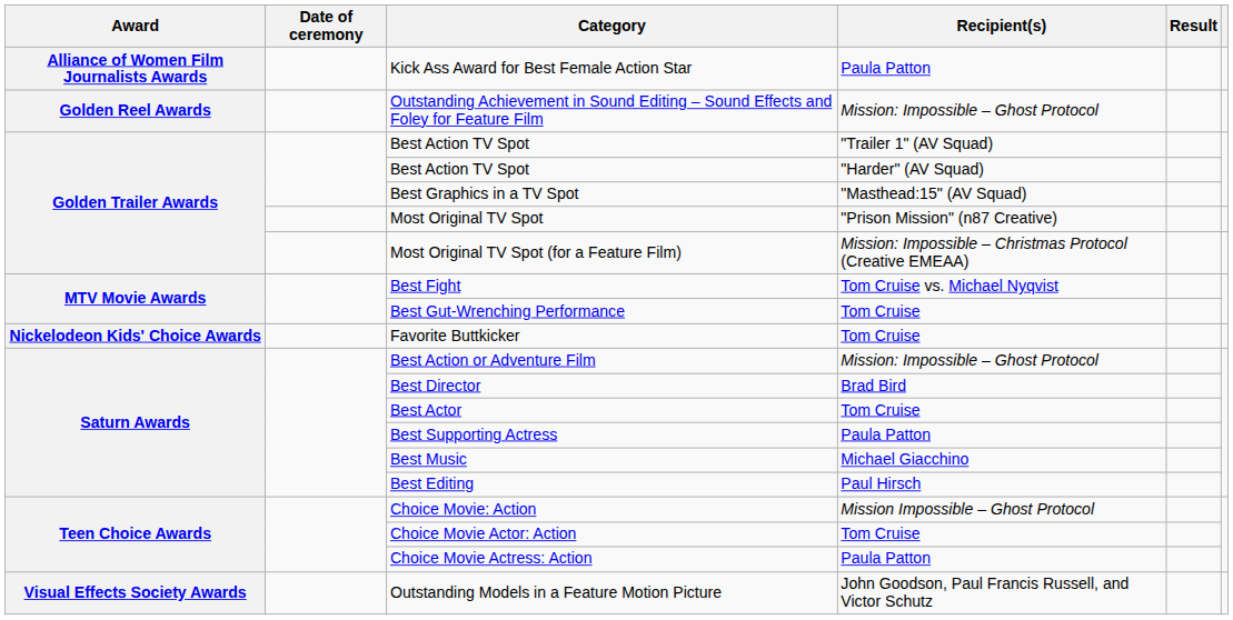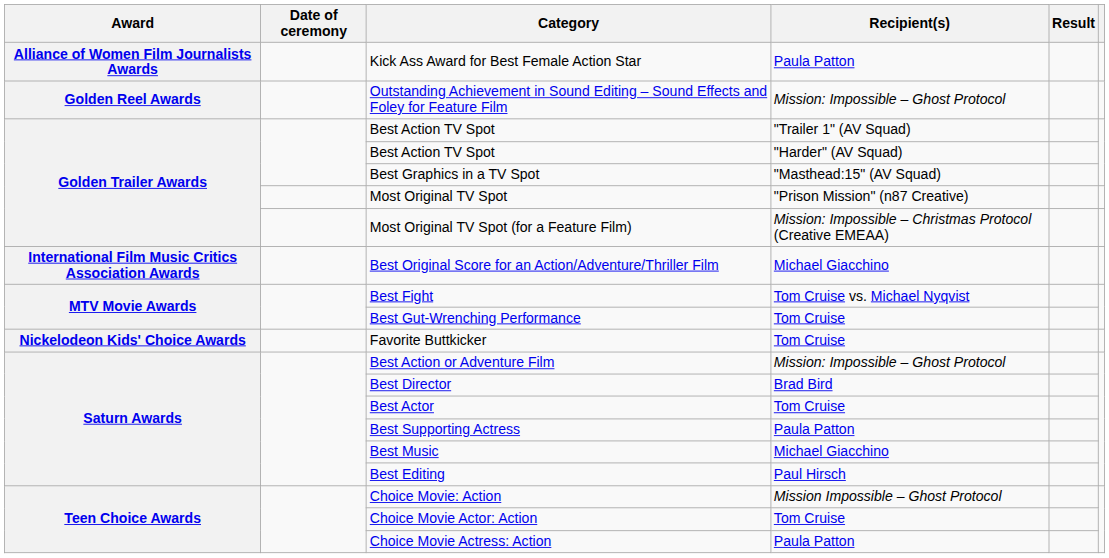+ row: International Film Music Critics Association Awards | Best Original Score for an Action/Adventure/Thriller Film | Michael Giacchino
- row: Visual Effects Society Awards | Outstanding Models in a Feature Motion Picture | John Goodson, Paul Francis Russell, and Victor Schutz
